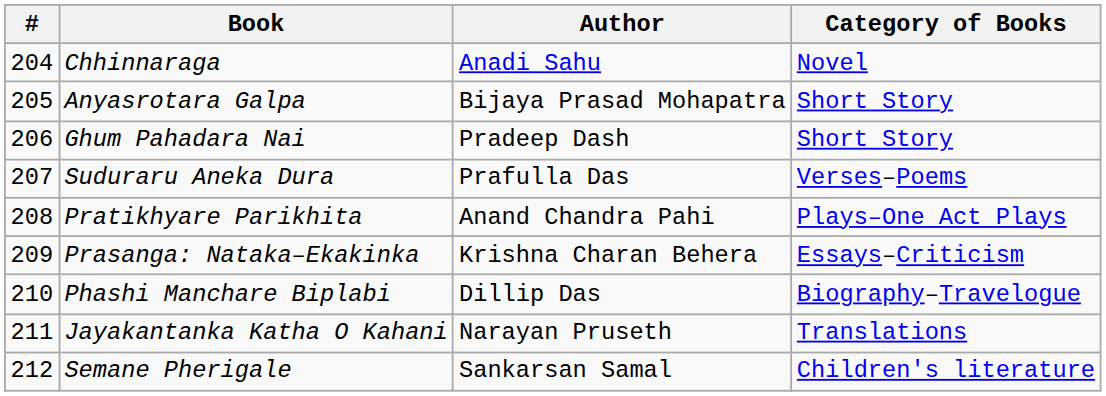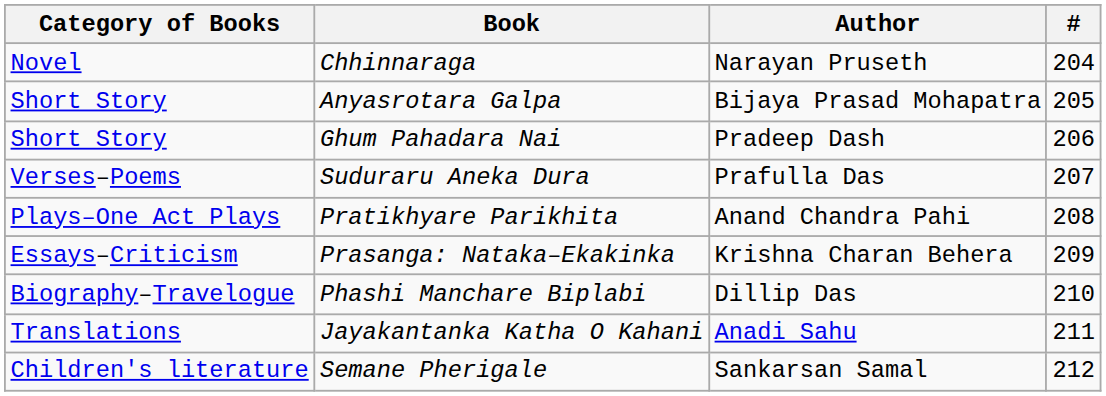columns swapped: # <-> Category of Books
Chhinnaraga | Author: Anadi Sahu -> Narayan Pruseth
Jayakantanka Katha O Kahani | Author: Narayan Pruseth -> Anadi Sahu
